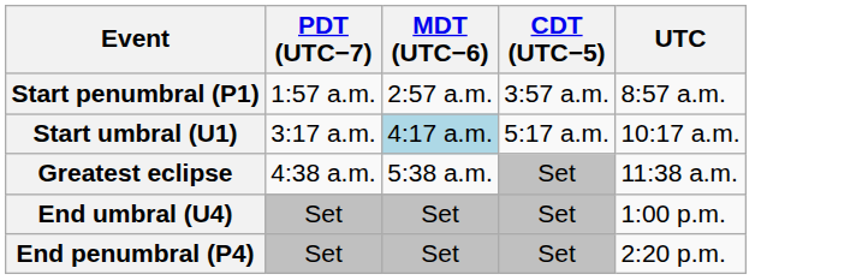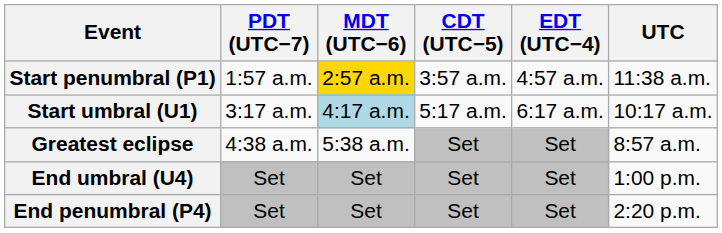+ column: EDT (UTC−4) | 4:57 a.m. | 6:17 a.m. | Set | Set | Set
Start penumbral (P1) | MDT (UTC−6): no background -> gold background
Start penumbral (P1) | UTC: 8:57 a.m. -> 11:38 a.m.
Greatest eclipse | UTC: 11:38 a.m. -> 8:57 a.m.
